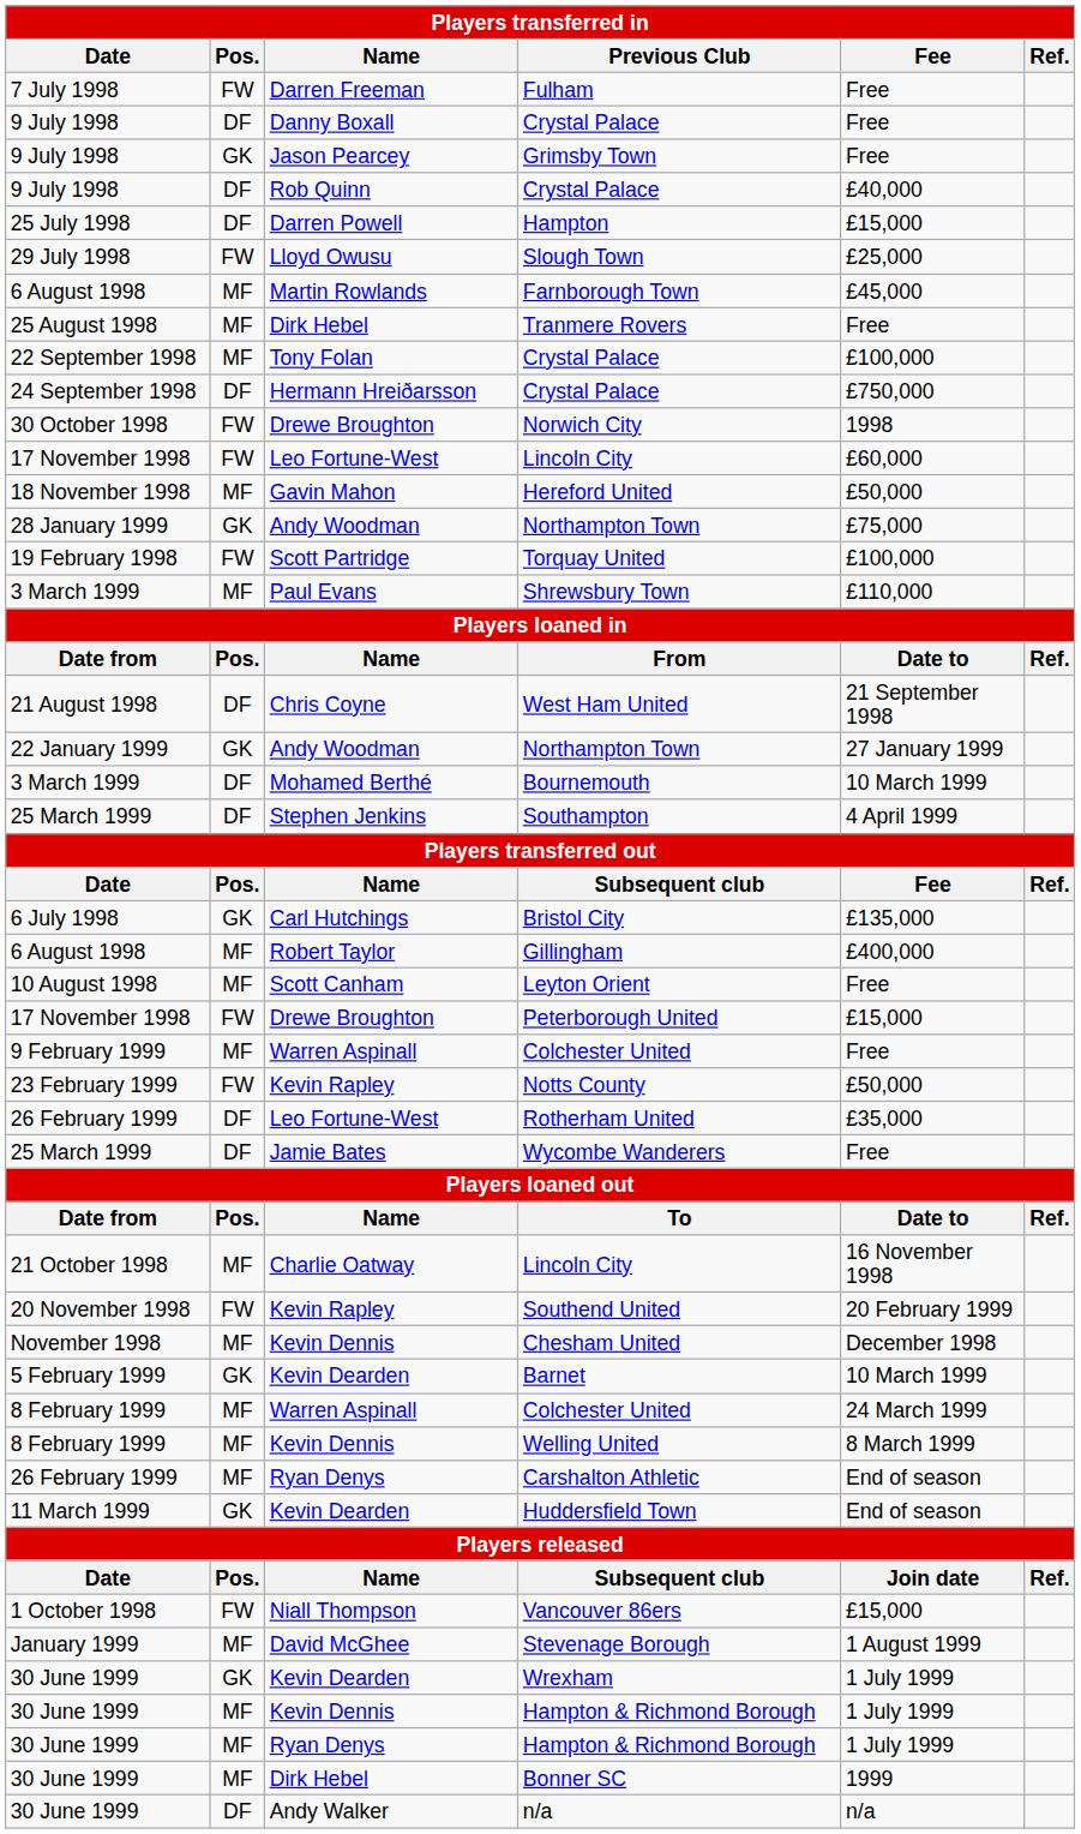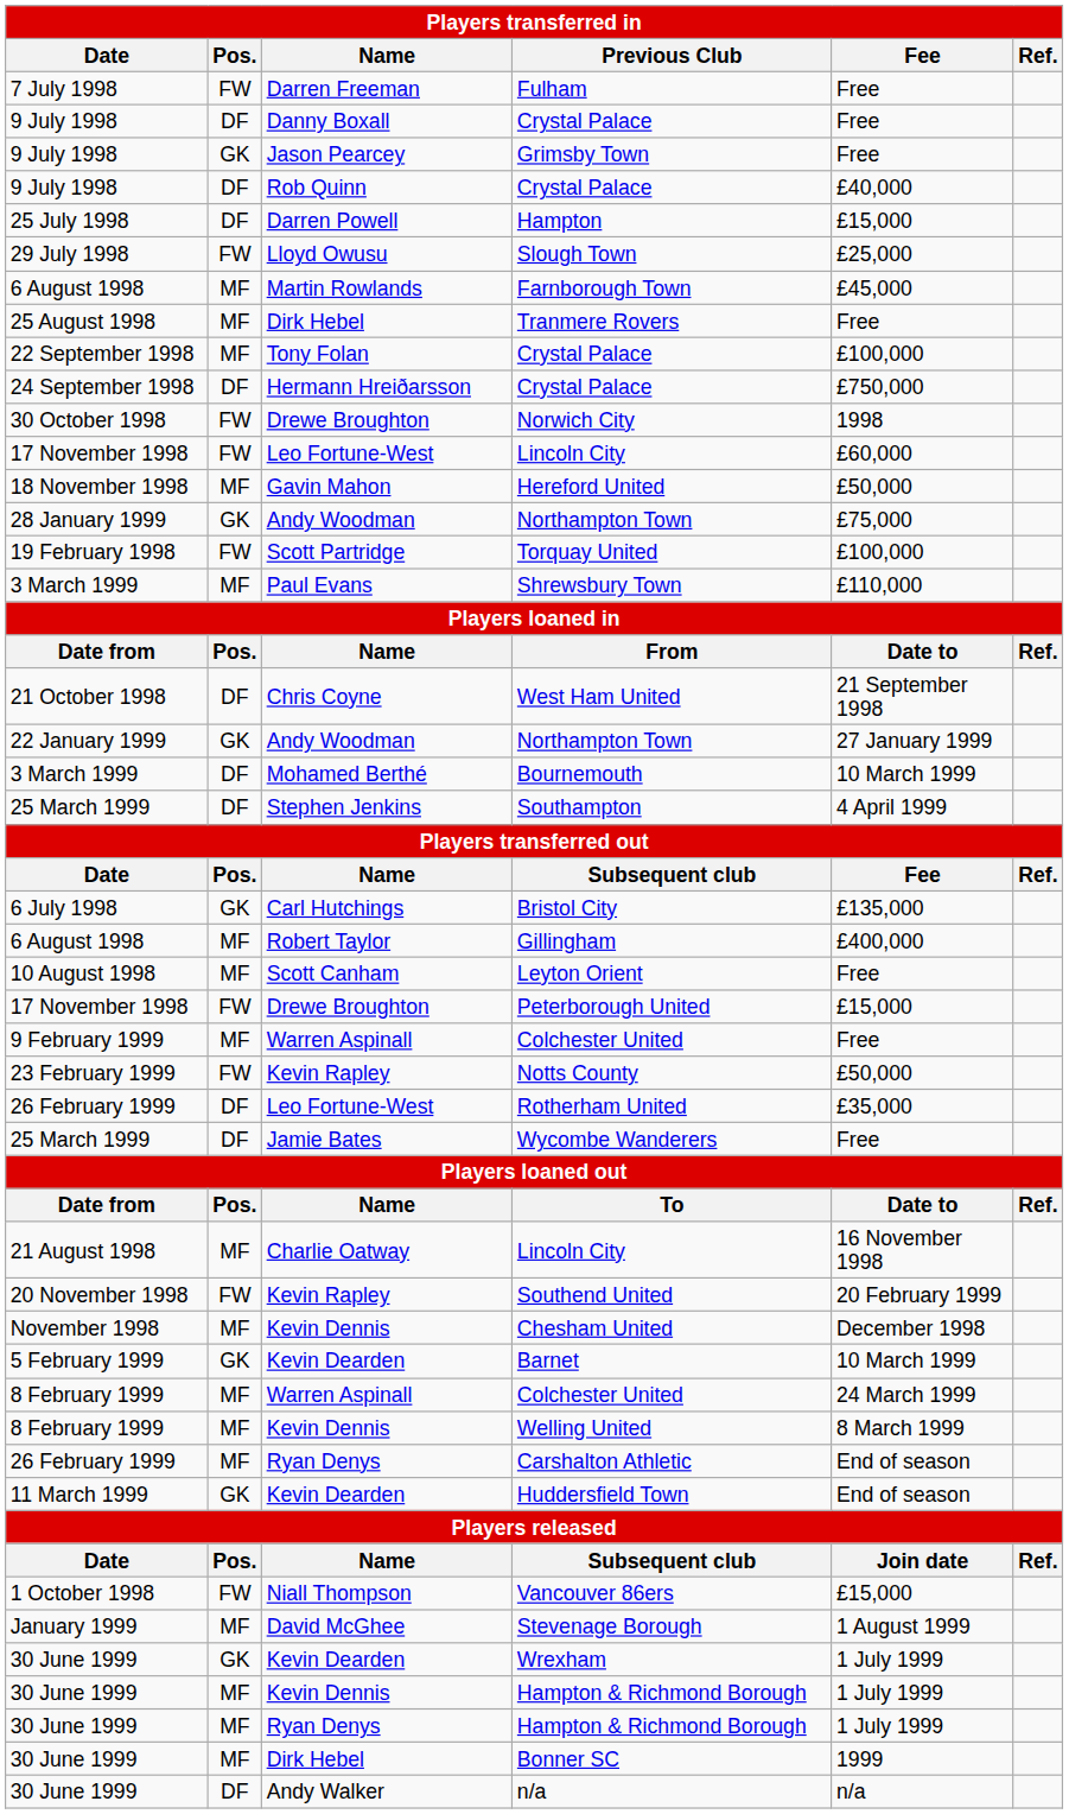West Ham United | Date: 21 August 1998 -> 21 October 1998
Charlie Oatway / Lincoln City | Date: 21 October 1998 -> 21 August 1998
